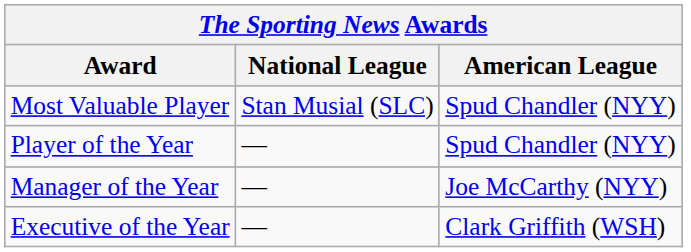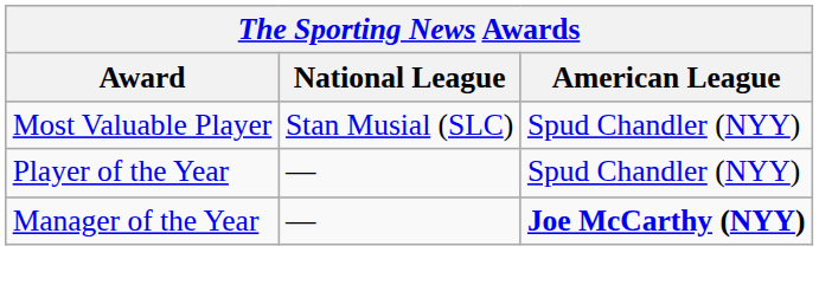Manager of the Year | American League: normal -> bold
- row: Executive of the Year | — | Clark Griffith (WSH)
